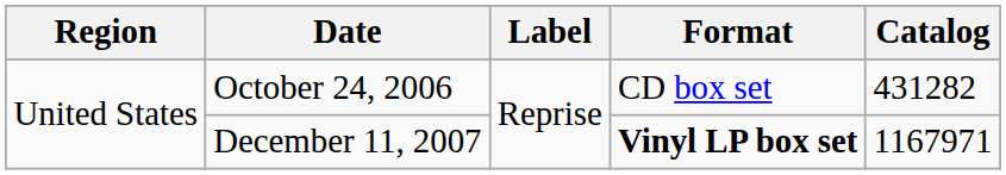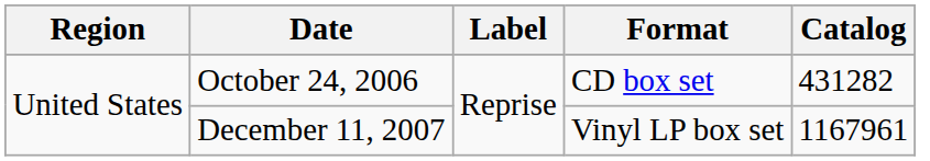December 11, 2007 | Format: bold -> normal
December 11, 2007 | Catalog: 1167971 -> 1167961
